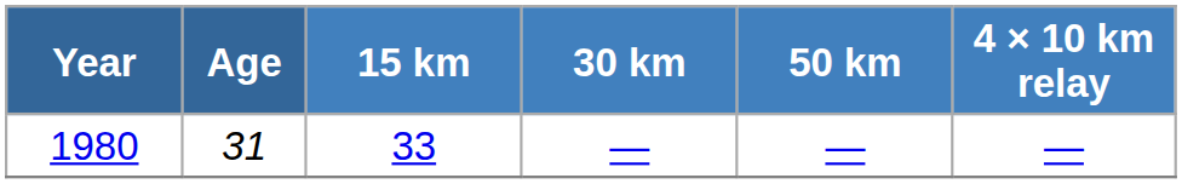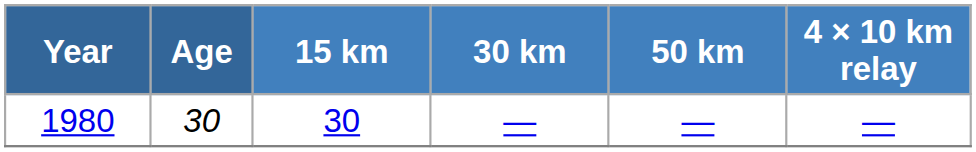1980 | Age: 31 -> 30
1980 | 15 km: 33 -> 30
